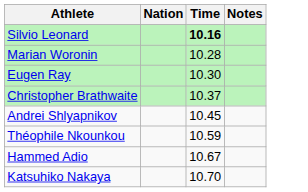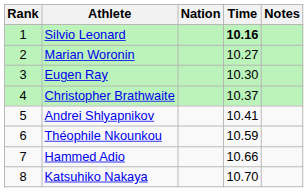+ column: Rank | 1 | 2 | 3 | 4 | 5 | 6 | 7 | 8
Marian Woronin | Time: 10.28 -> 10.27
Andrei Shlyapnikov | Time: 10.45 -> 10.41
Hammed Adio | Time: 10.67 -> 10.66
